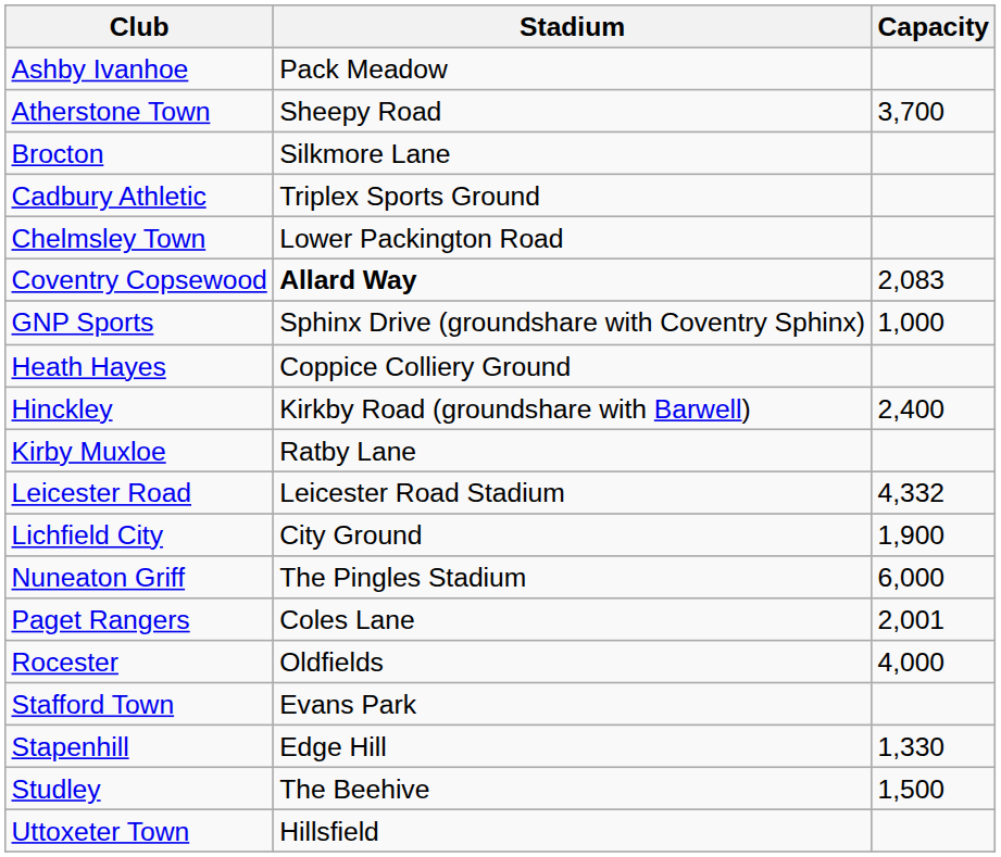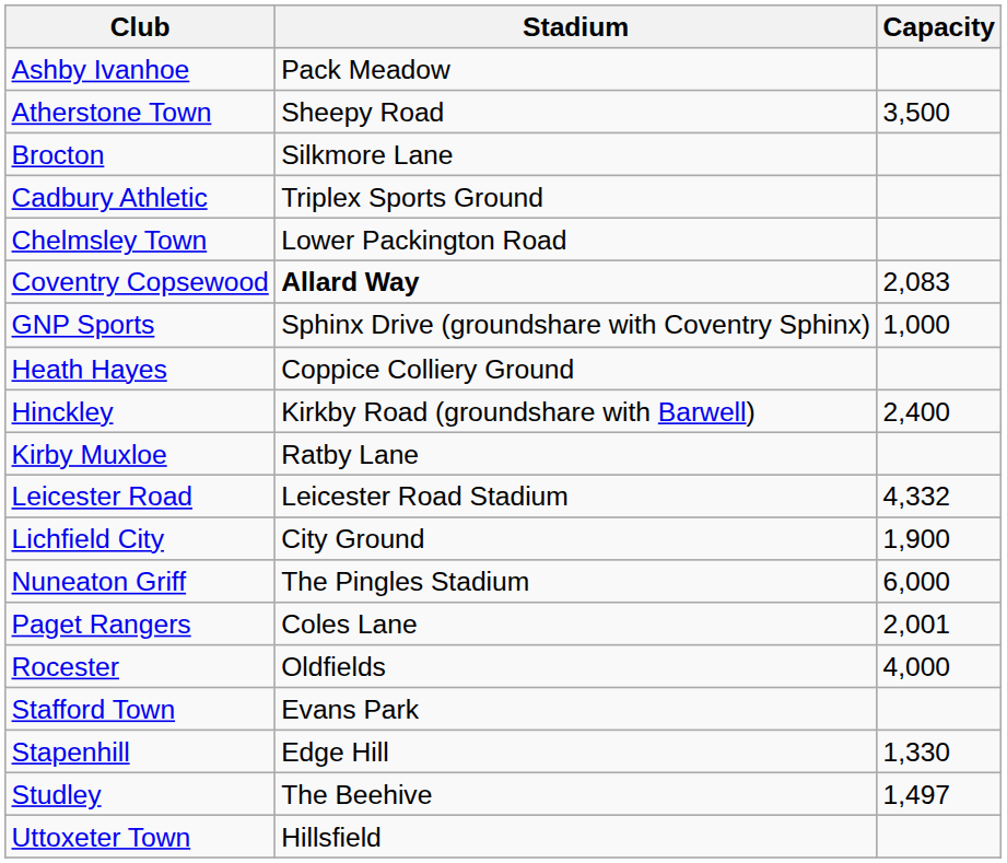Atherstone Town | Capacity: 3,700 -> 3,500
Studley | Capacity: 1,500 -> 1,497
